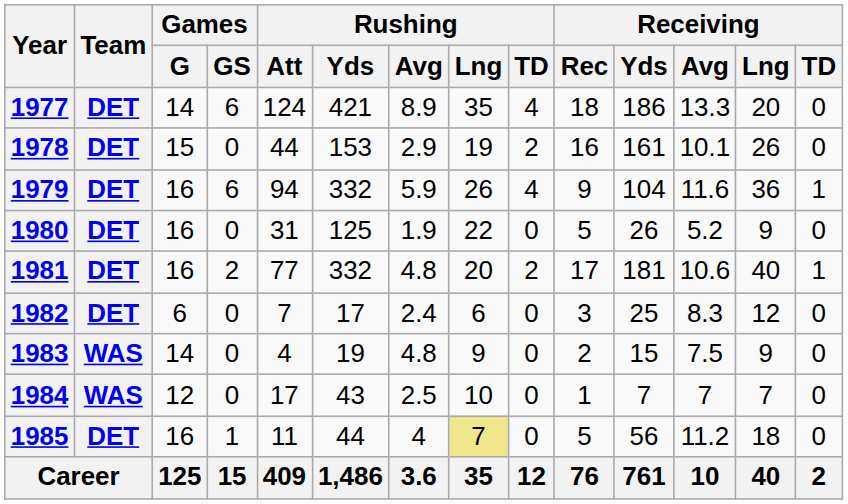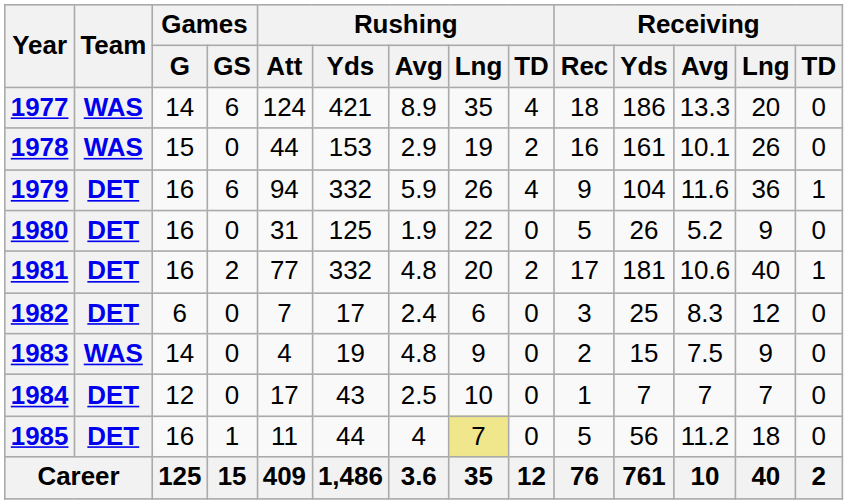1977 | Team: DET -> WAS
1978 | Team: DET -> WAS
1984 | Team: WAS -> DET
